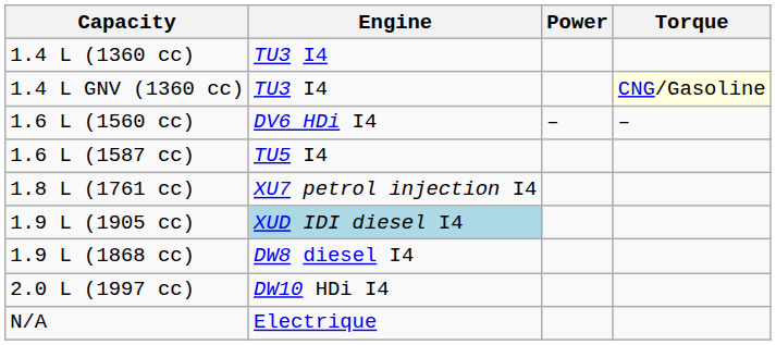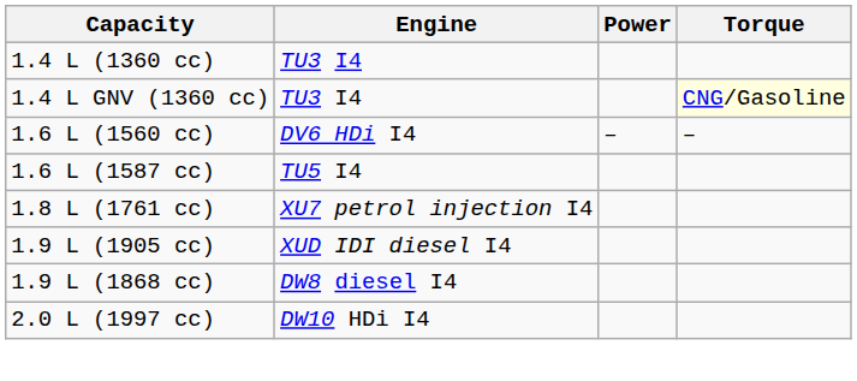1.9 L (1905 cc) | Engine: lightblue background -> no background
- row: N/A | Electrique
